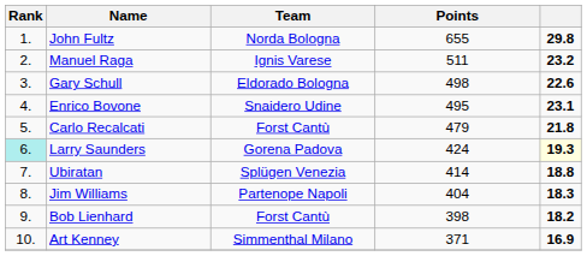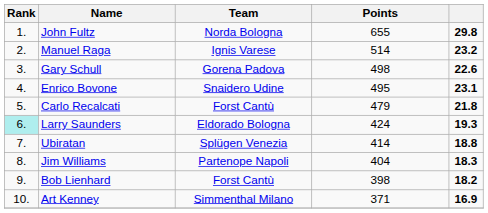Manuel Raga | Points: 511 -> 514
Gary Schull | Team: Eldorado Bologna -> Gorena Padova
Larry Saunders | Team: Gorena Padova -> Eldorado Bologna
Larry Saunders | column 5: lightyellow background -> no background
